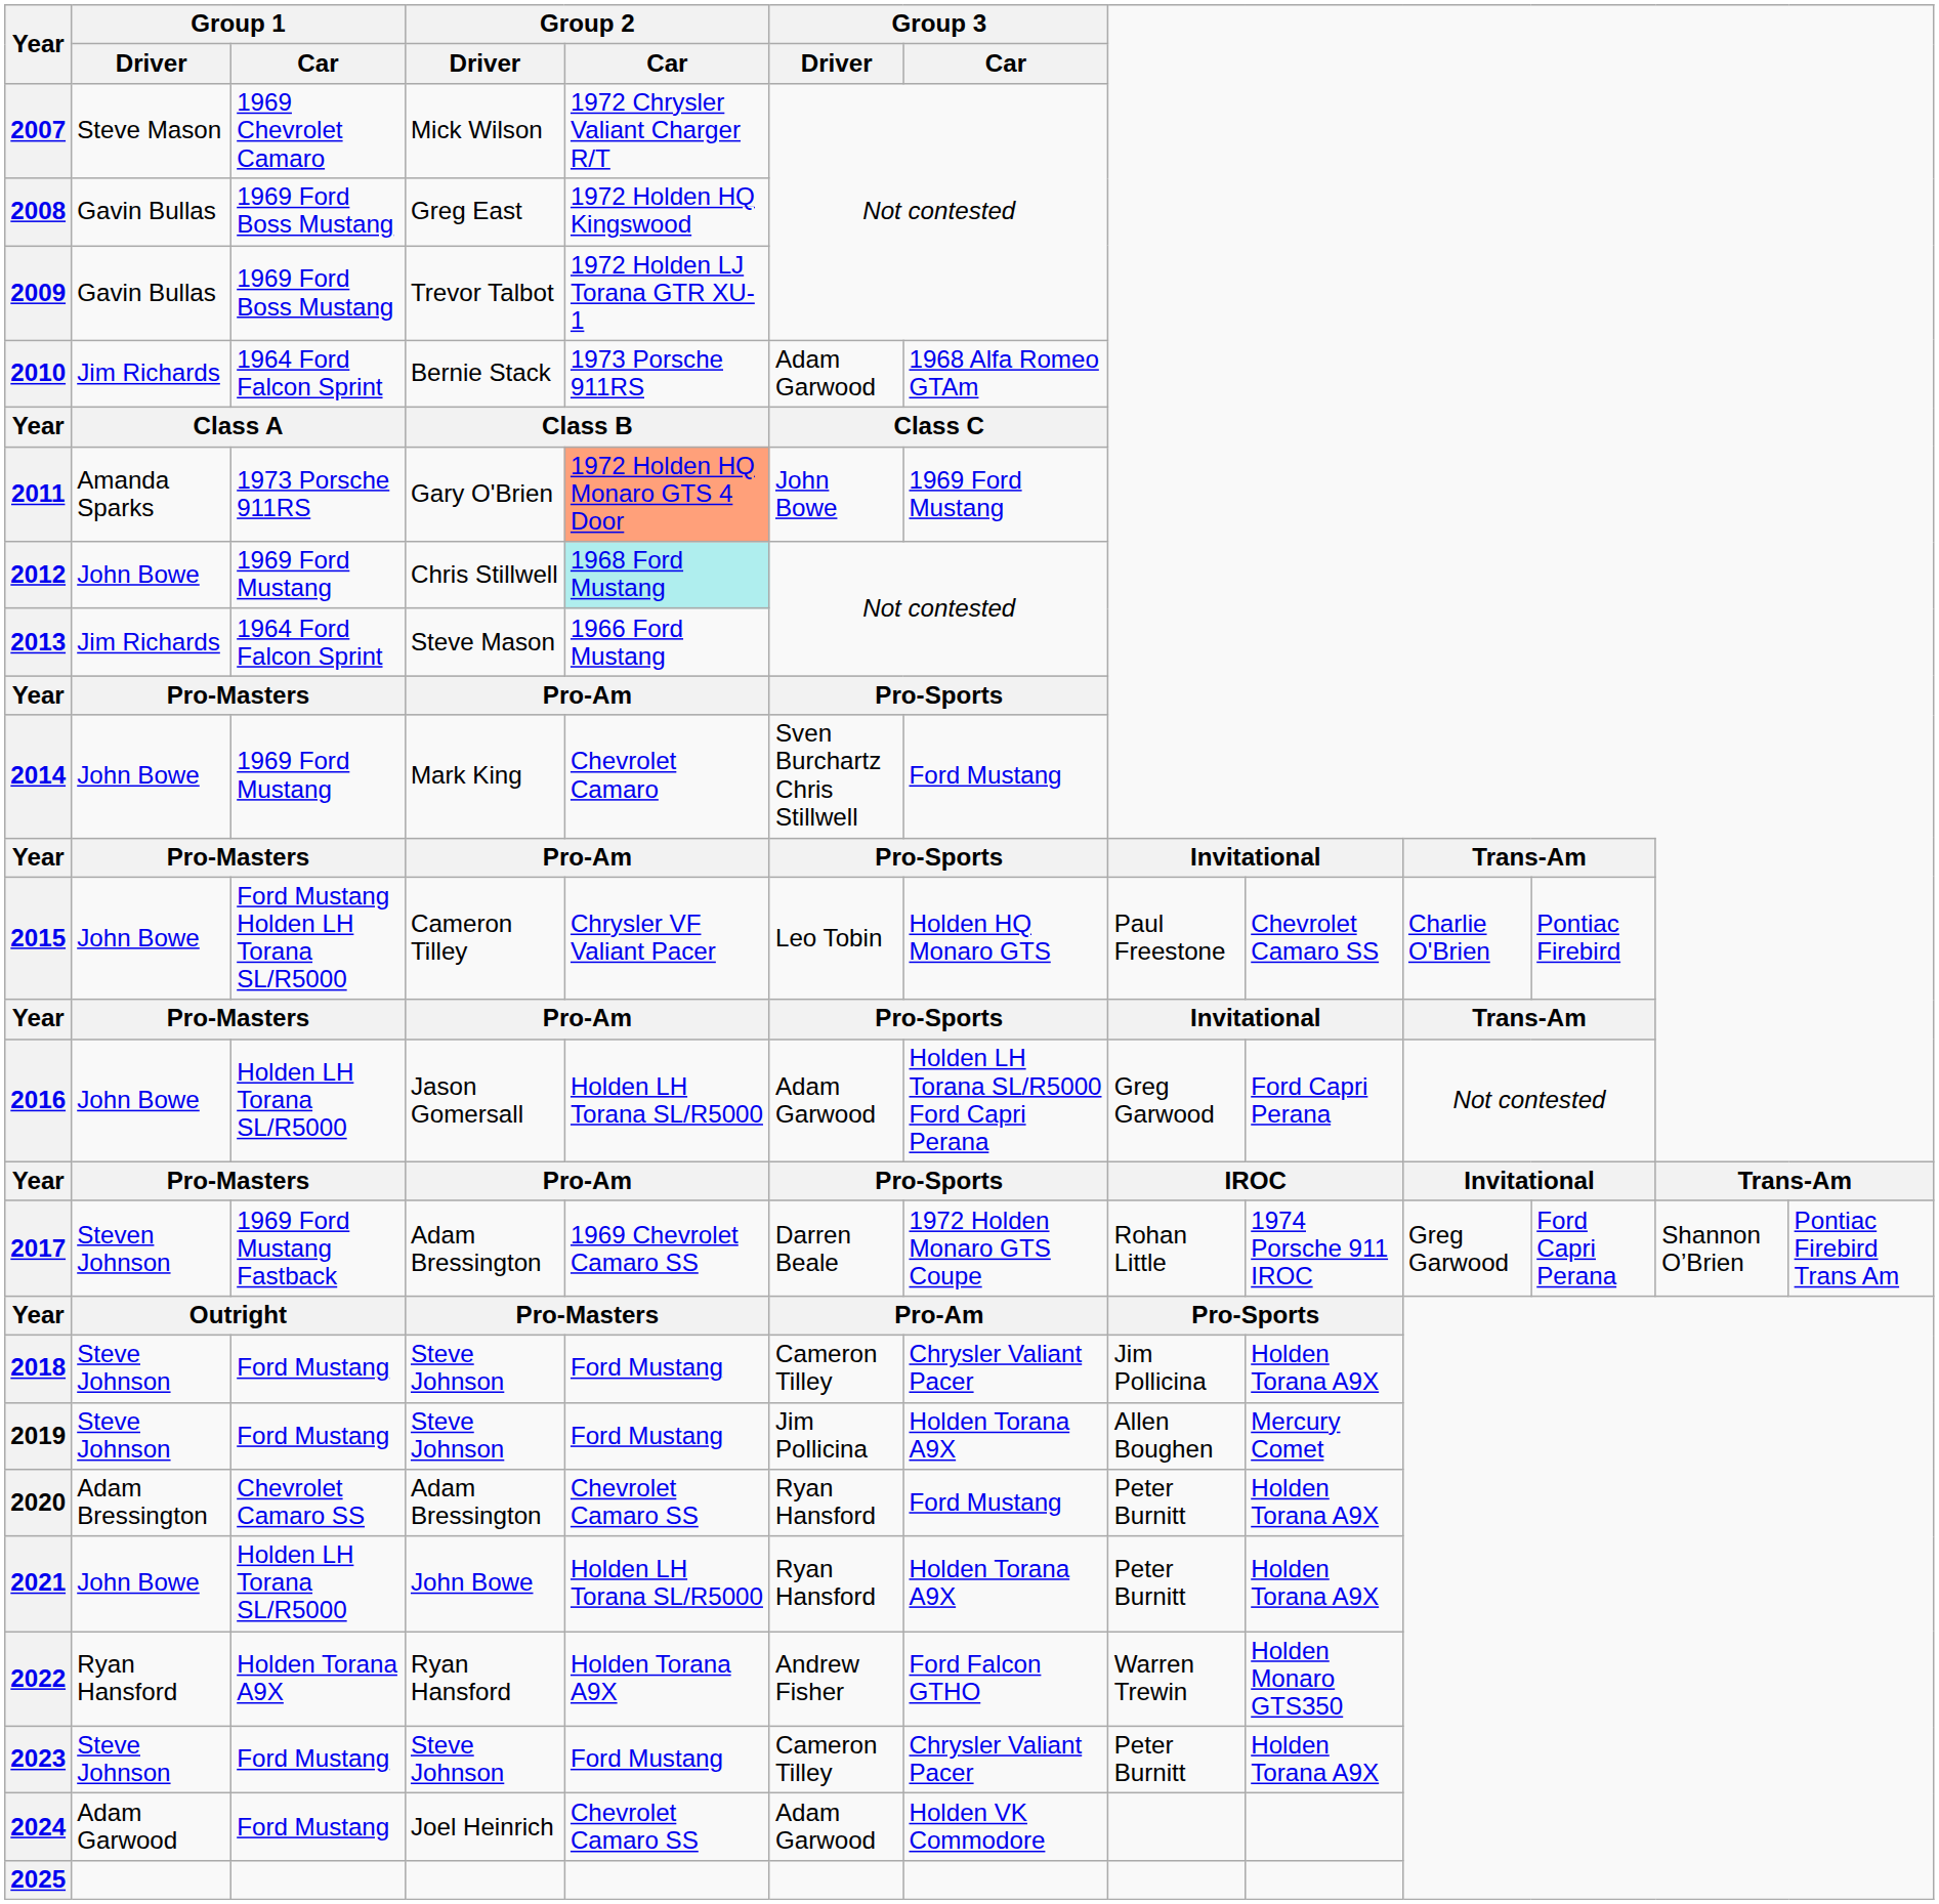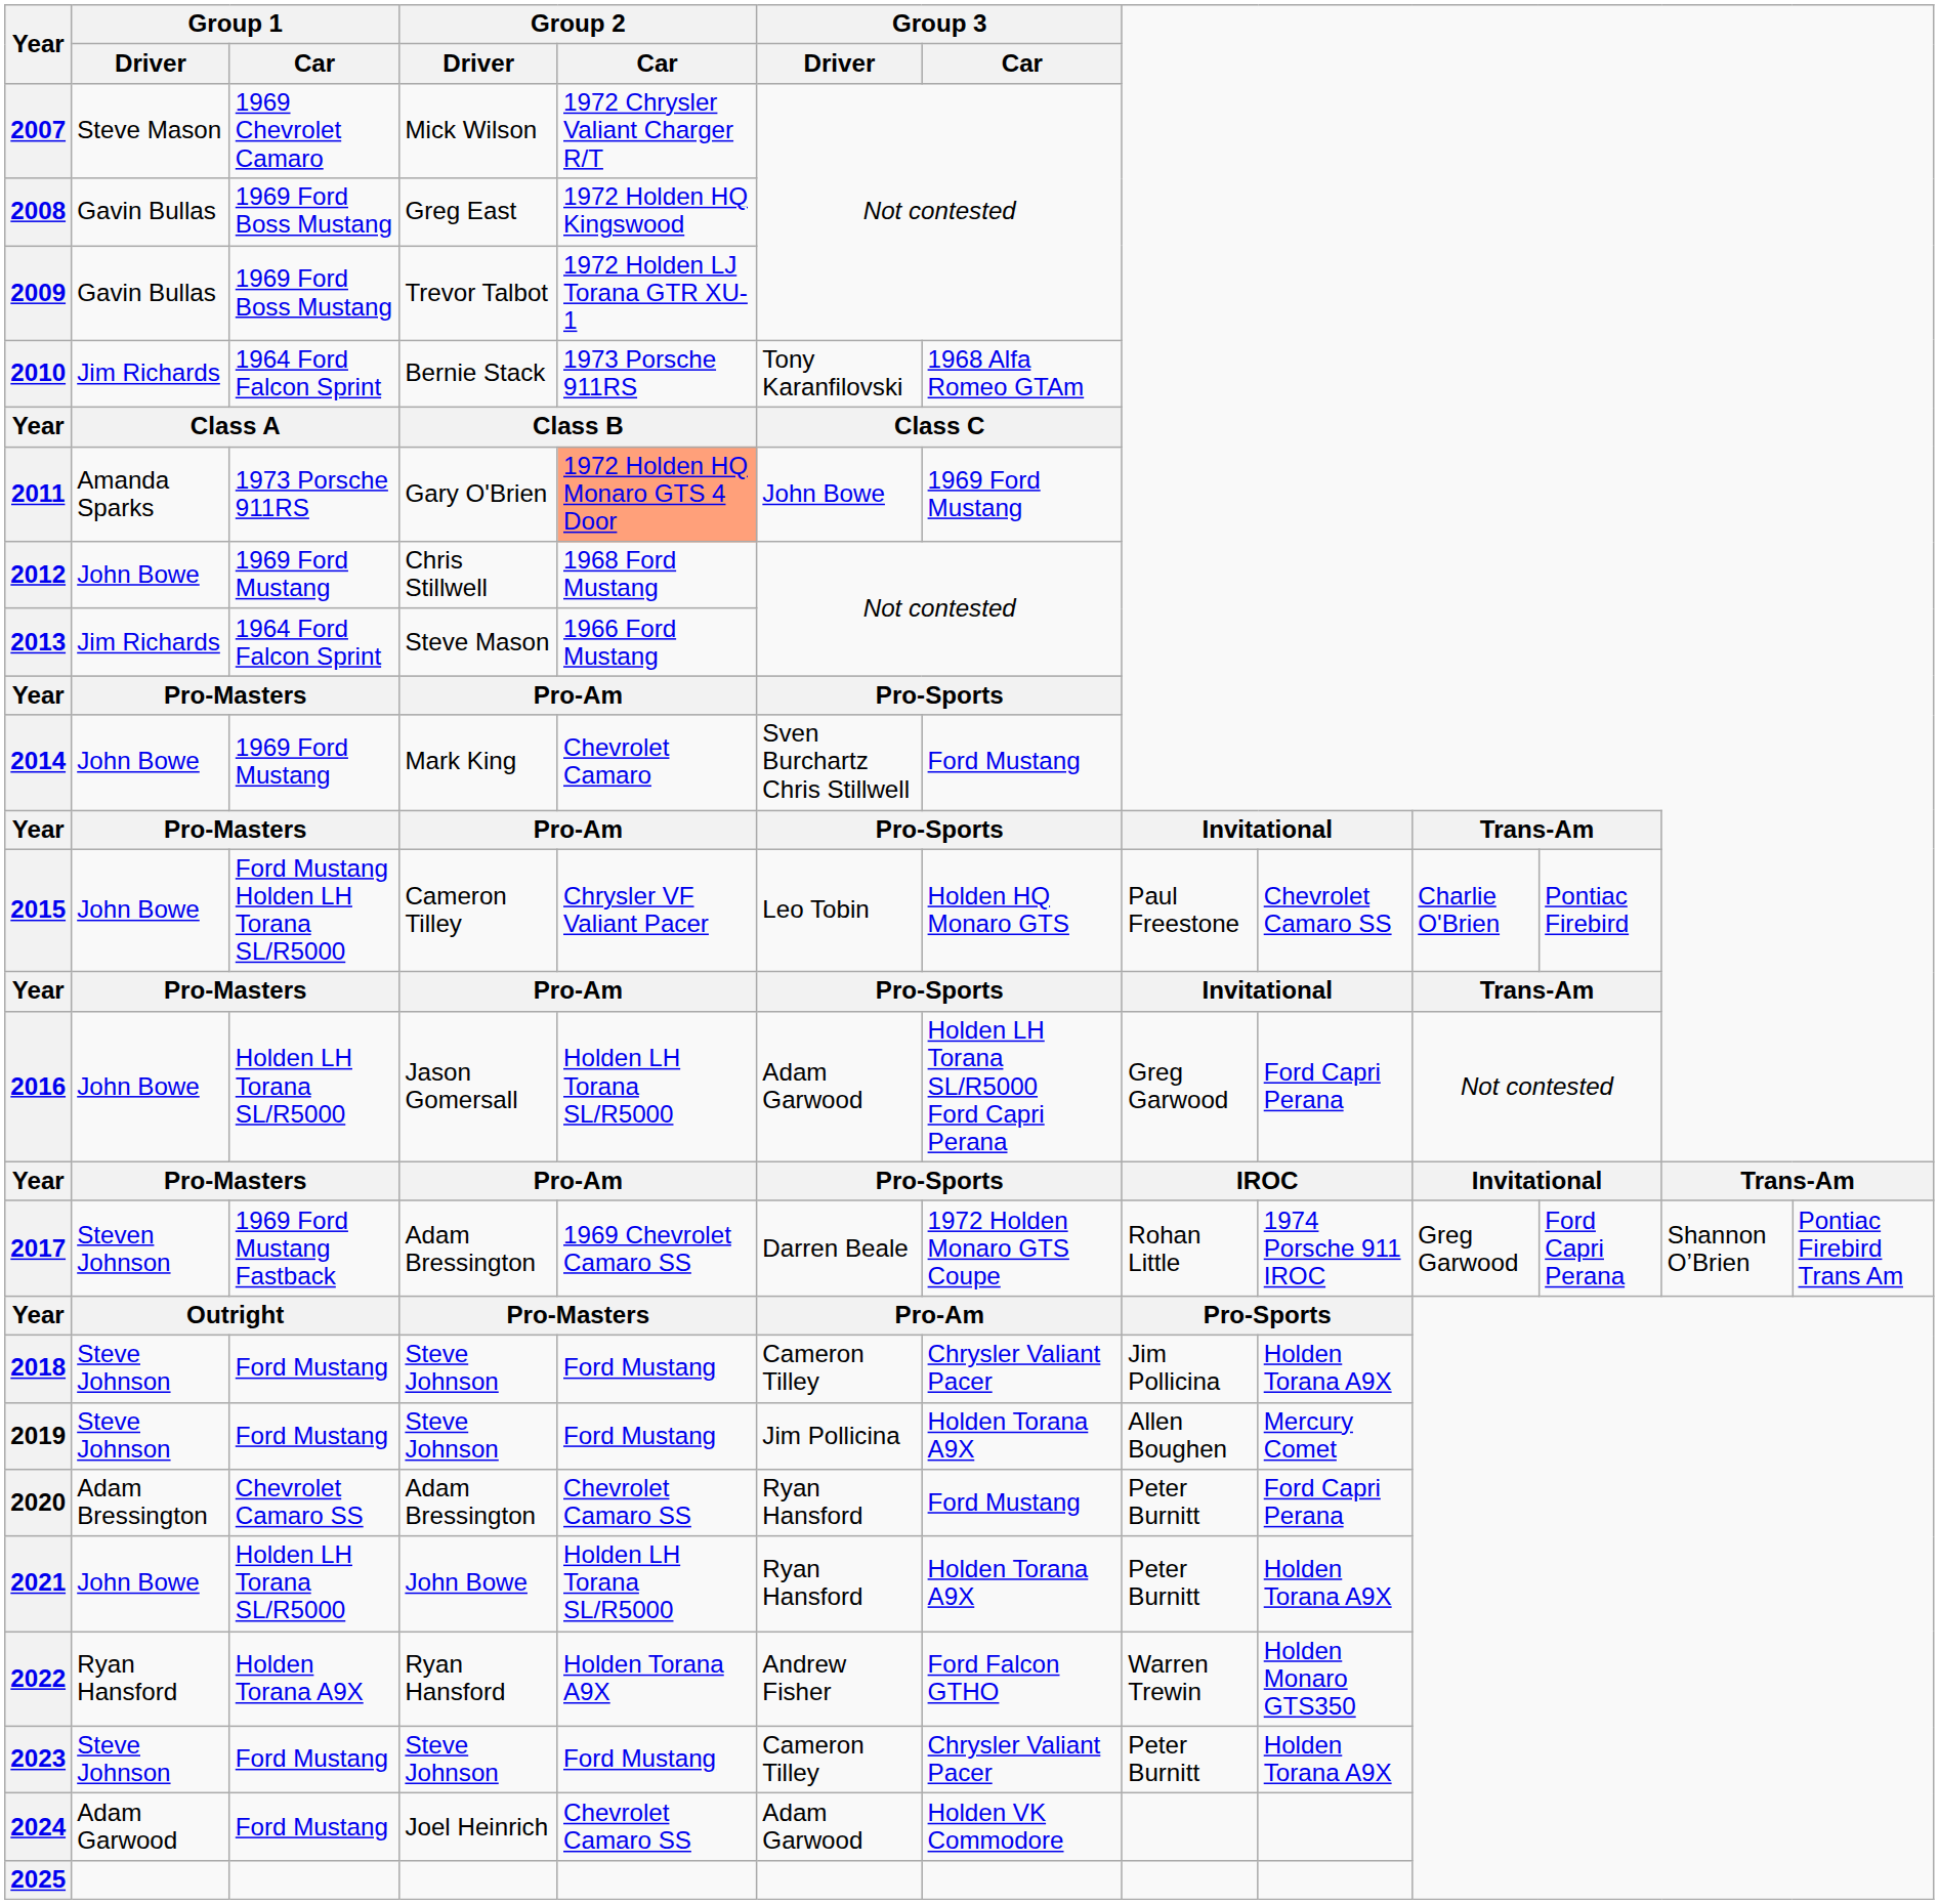2010 | Group 3 / Driver: Adam Garwood -> Tony Karanfilovski
2012 | Group 2 / Car: paleturquoise background -> no background
2020 | column 9: Holden Torana A9X -> Ford Capri Perana
